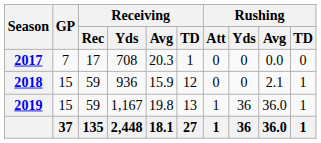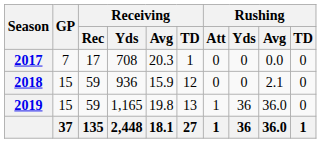2018 | Rushing / TD: 1 -> 0
2019 | Receiving / Yds: 1,167 -> 1,165
2019 | Rushing / TD: 1 -> 0
